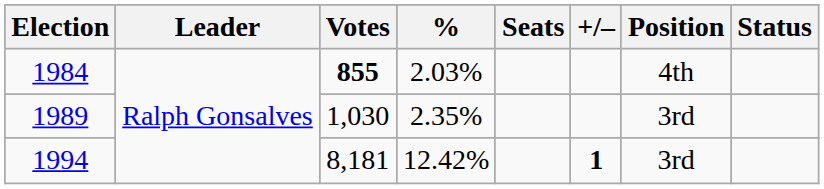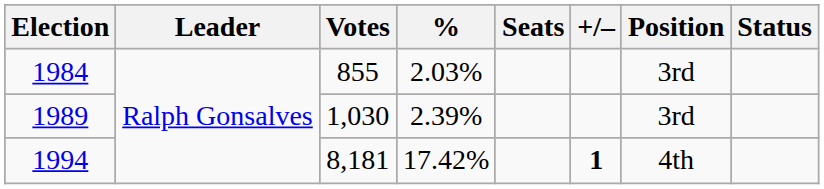1984 | Votes: bold -> normal
1984 | Position: 4th -> 3rd
1989 | %: 2.35% -> 2.39%
1994 | %: 12.42% -> 17.42%
1994 | Position: 3rd -> 4th
